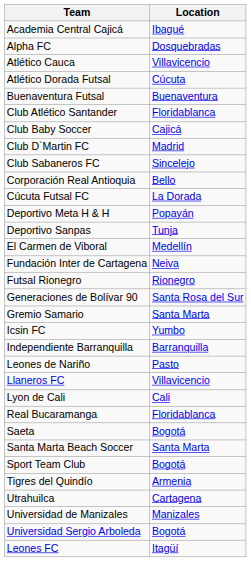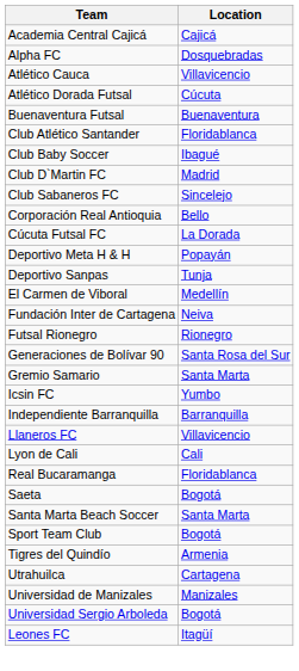Academia Central Cajicá | Location: Ibagué -> Cajicá
Club Baby Soccer | Location: Cajicá -> Ibagué
- row: Leones de Nariño | Pasto
